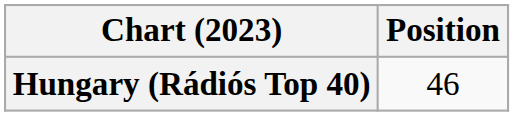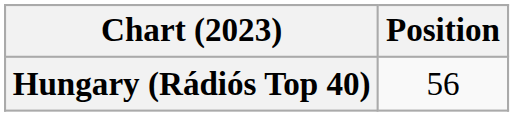Hungary (Rádiós Top 40) | Position: 46 -> 56
